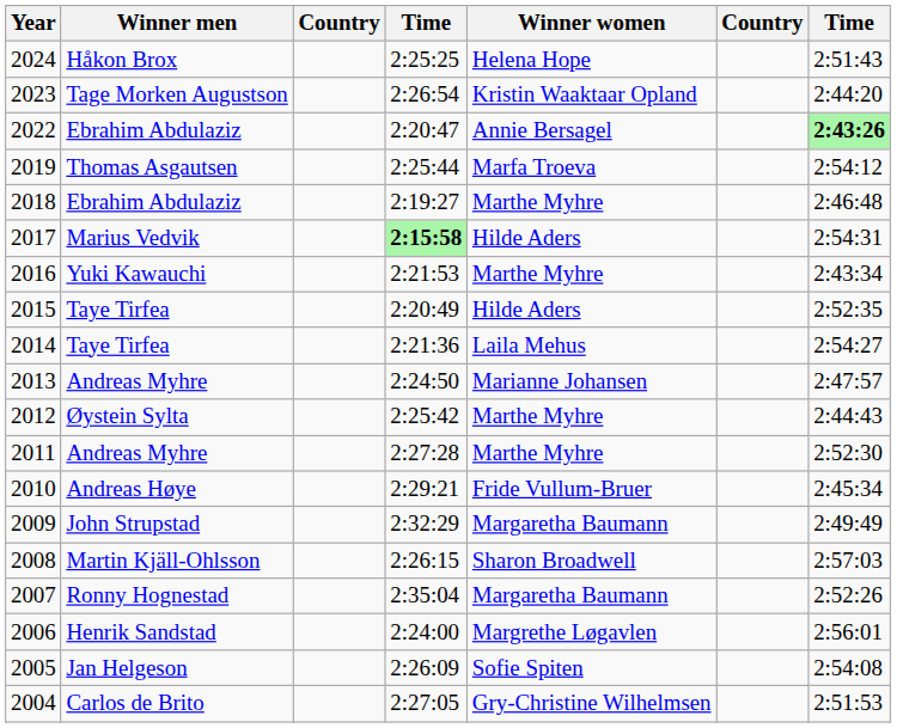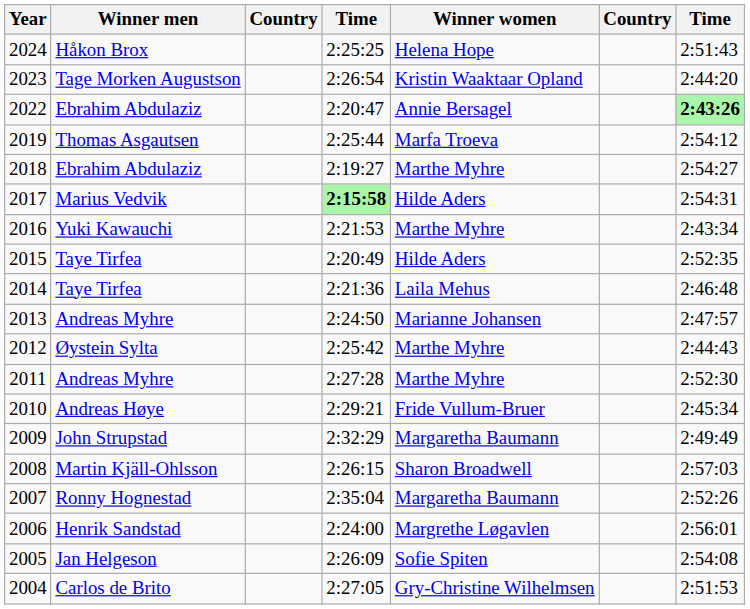2018 | column 7: 2:46:48 -> 2:54:27
2014 | column 7: 2:54:27 -> 2:46:48
